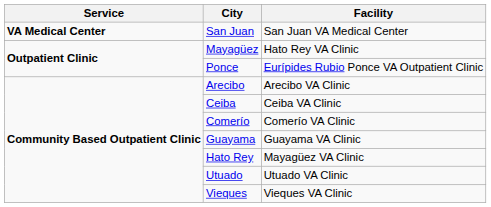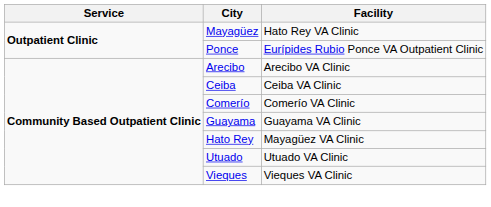- row: VA Medical Center | San Juan | San Juan VA Medical Center
